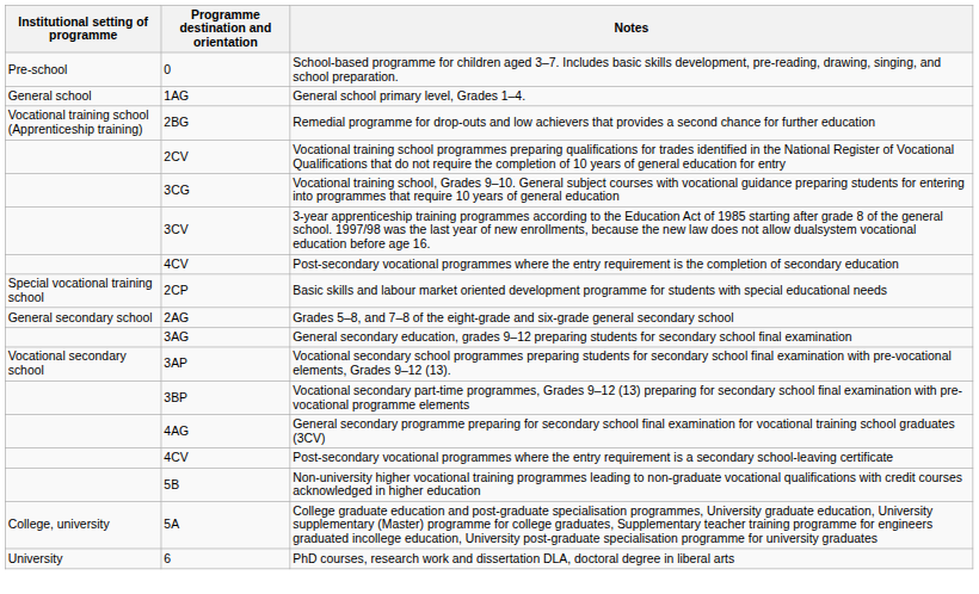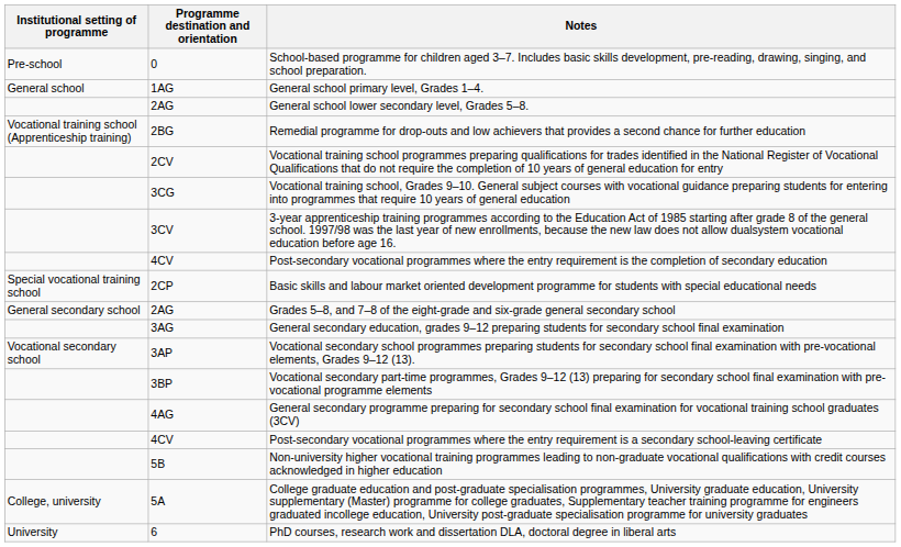+ row: 2AG | General school lower secondary level, Grades 5–8.
